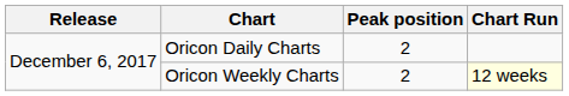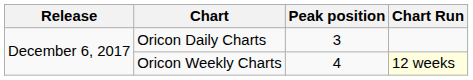Oricon Daily Charts | Peak position: 2 -> 3
Oricon Weekly Charts | Peak position: 2 -> 4
